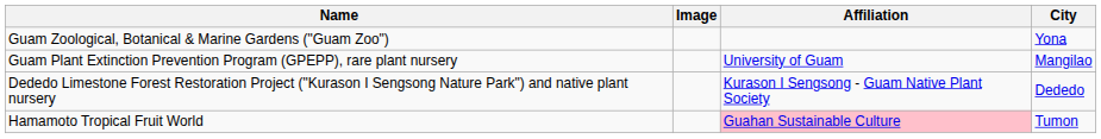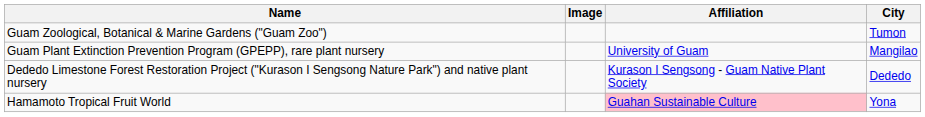Guam Zoological, Botanical & Marine Gardens ("Guam Zoo") | City: Yona -> Tumon
Hamamoto Tropical Fruit World | City: Tumon -> Yona
